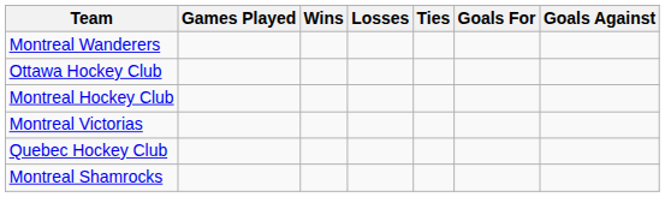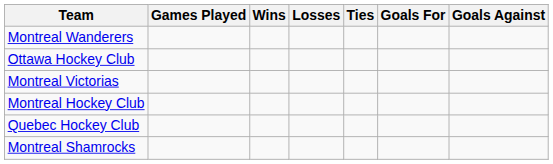rows swapped: Montreal Victorias <-> Montreal Hockey Club
